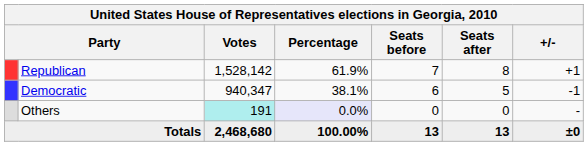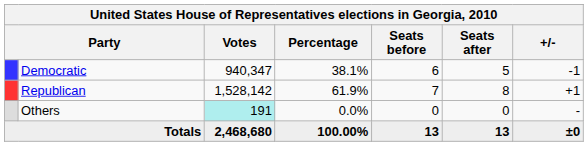rows swapped: Republican <-> Democratic
Others | Percentage: lavender background -> no background
